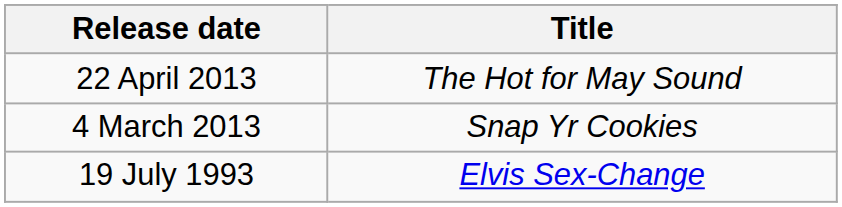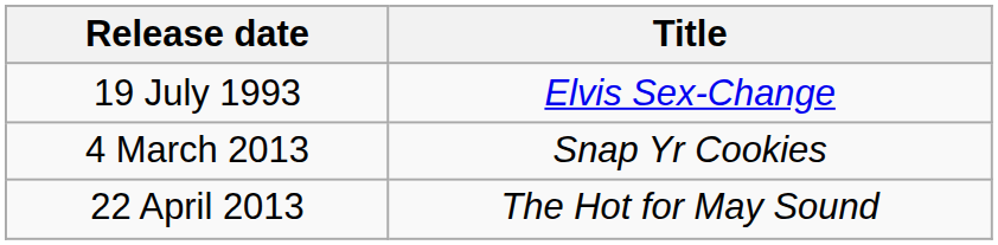rows swapped: 19 July 1993 <-> 22 April 2013
